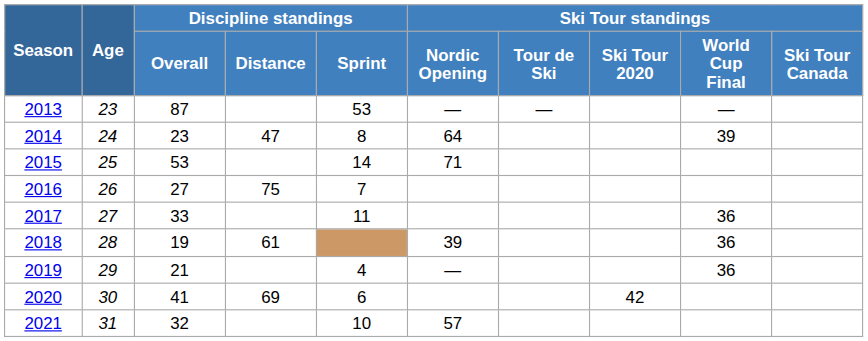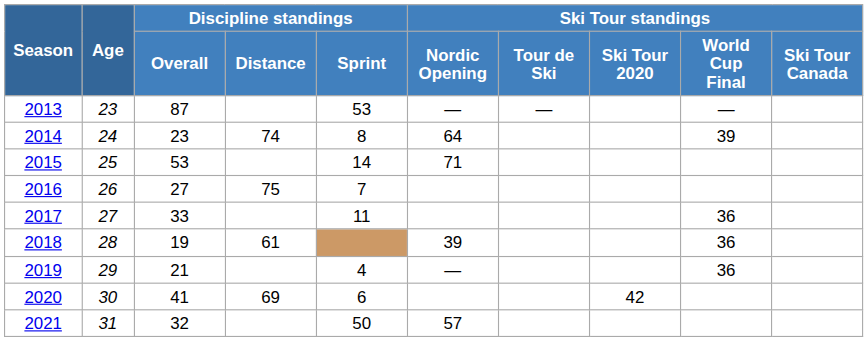2014 | Discipline standings / Distance: 47 -> 74
2021 | Discipline standings / Sprint: 10 -> 50
